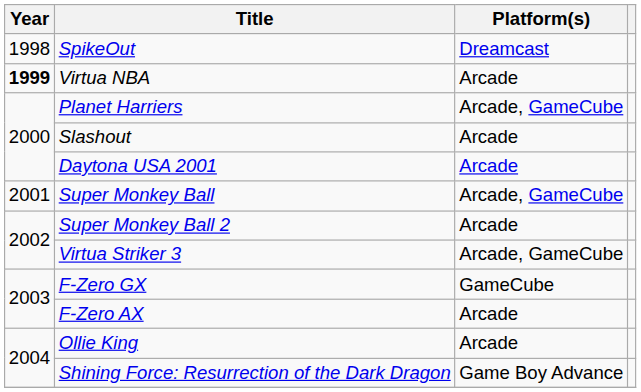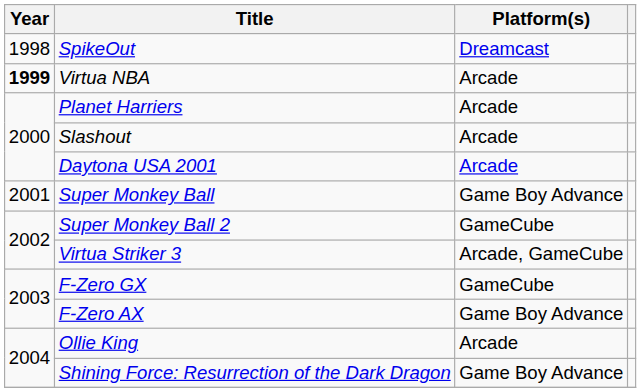Planet Harriers | Platform(s): Arcade, GameCube -> Arcade
Super Monkey Ball | Platform(s): Arcade, GameCube -> Game Boy Advance
Super Monkey Ball 2 | Platform(s): Arcade -> GameCube
F-Zero AX | Platform(s): Arcade -> Game Boy Advance
